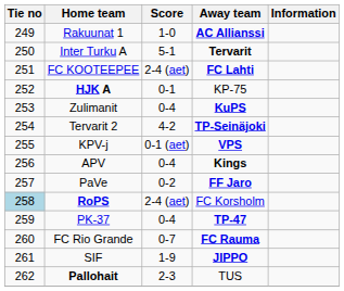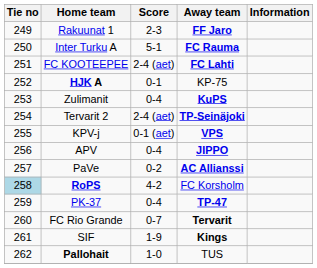Rakuunat 1 | Score: 1-0 -> 2-3
Rakuunat 1 | Away team: AC Allianssi -> FF Jaro
Inter Turku A | Away team: Tervarit -> FC Rauma
Tervarit 2 | Score: 4-2 -> 2-4 (aet)
APV | Away team: Kings -> JIPPO
PaVe | Away team: FF Jaro -> AC Allianssi
RoPS | Score: 2-4 (aet) -> 4-2
FC Rio Grande | Away team: FC Rauma -> Tervarit
SIF | Away team: JIPPO -> Kings
Pallohait | Score: 2-3 -> 1-0
